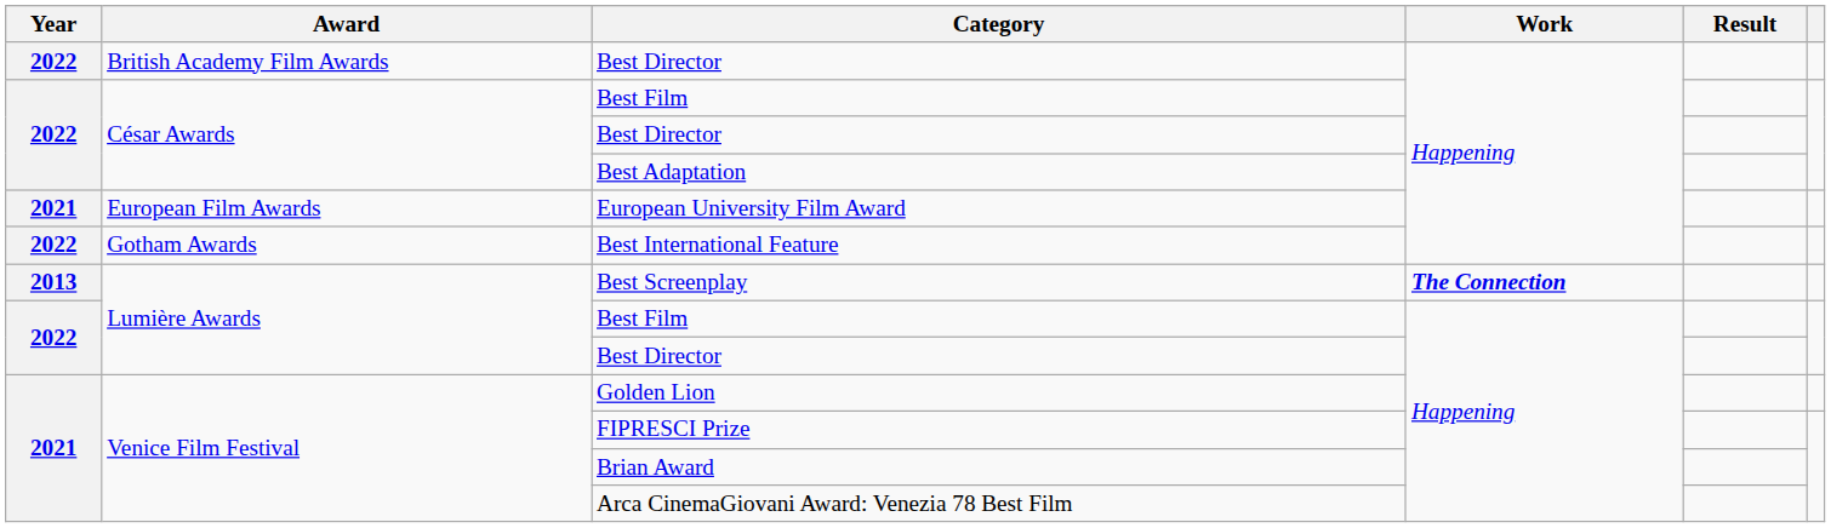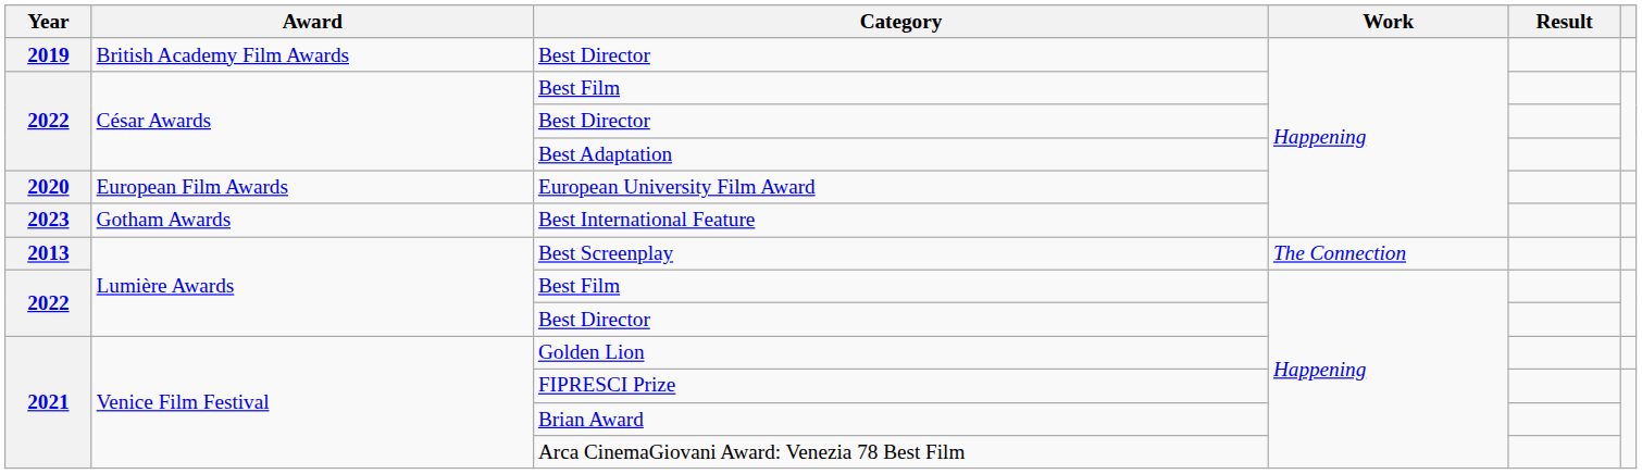British Academy Film Awards / Best Director | Year: 2022 -> 2019
European University Film Award | Year: 2021 -> 2020
Best International Feature | Year: 2022 -> 2023
Best Screenplay | Work: bold -> normal
